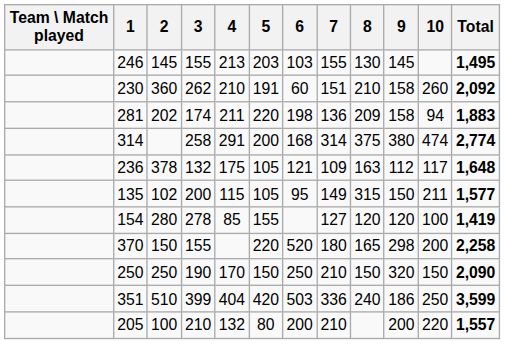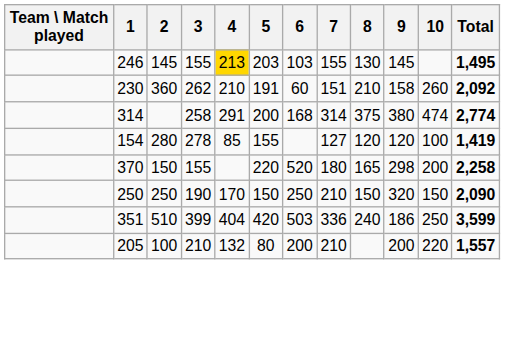246 | 4: no background -> gold background
- row: 281 | 202 | 174 | 211 | 220 | 198 | 136 | 209 | 158 | 94 | 1,883
- row: 236 | 378 | 132 | 175 | 105 | 121 | 109 | 163 | 112 | 117 | 1,648
- row: 135 | 102 | 200 | 115 | 105 | 95 | 149 | 315 | 150 | 211 | 1,577
